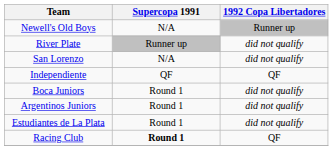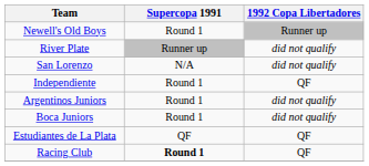Newell's Old Boys | Supercopa 1991: N/A -> Round 1
Independiente | Supercopa 1991: QF -> Round 1
rows swapped: Argentinos Juniors <-> Boca Juniors
Estudiantes de La Plata | Supercopa 1991: Round 1 -> QF
Estudiantes de La Plata | 1992 Copa Libertadores: did not qualify -> QF
